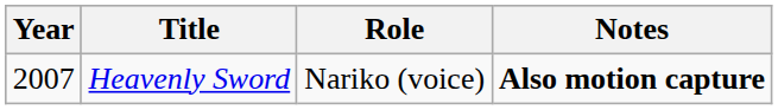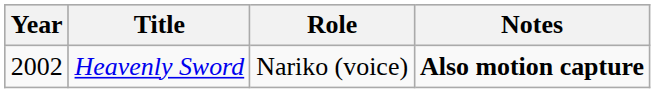Heavenly Sword | Year: 2007 -> 2002
